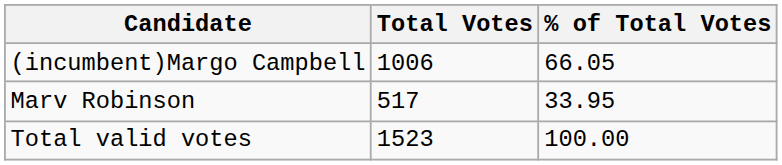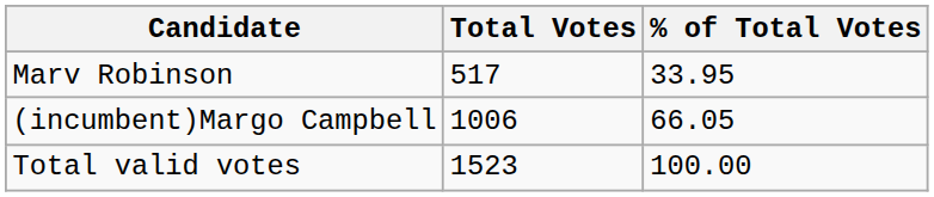rows swapped: (incumbent)Margo Campbell <-> Marv Robinson
